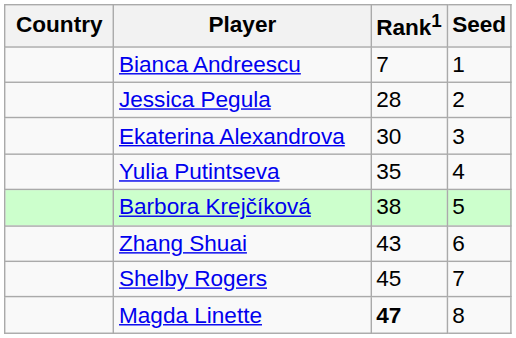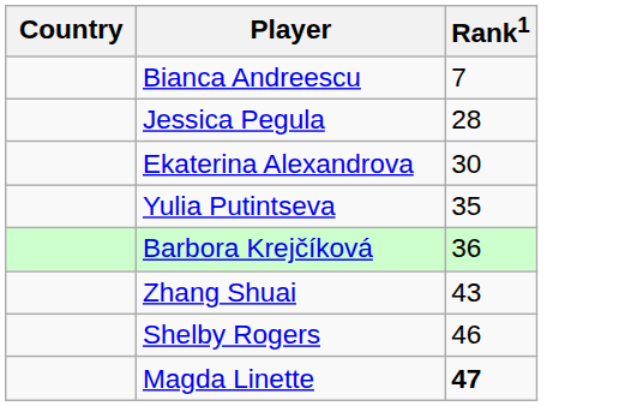- column: Seed | 1 | 2 | 3 | 4 | 5 | 6 | 7 | 8
Barbora Krejčíková | Rank1: 38 -> 36
Shelby Rogers | Rank1: 45 -> 46
